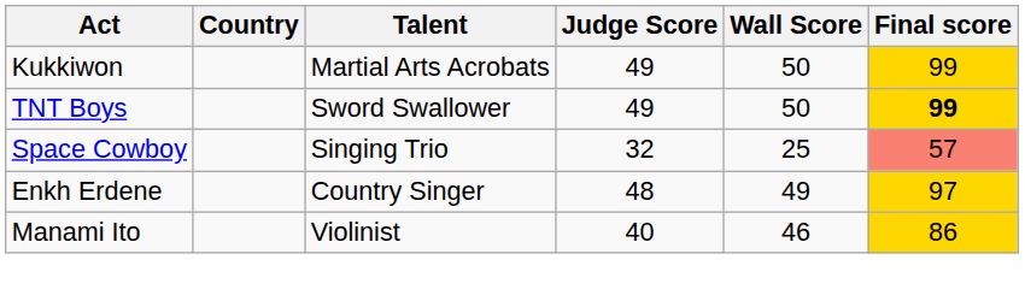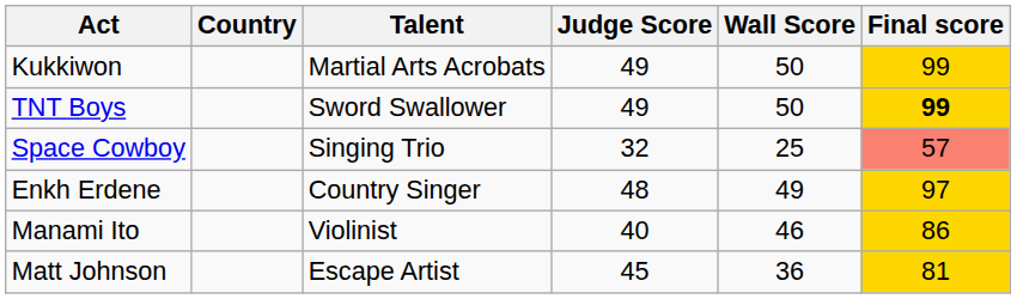+ row: Matt Johnson | Escape Artist | 45 | 36 | 81
